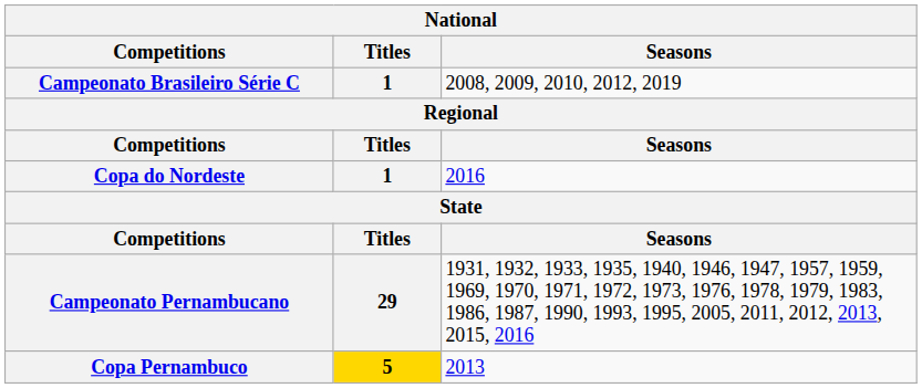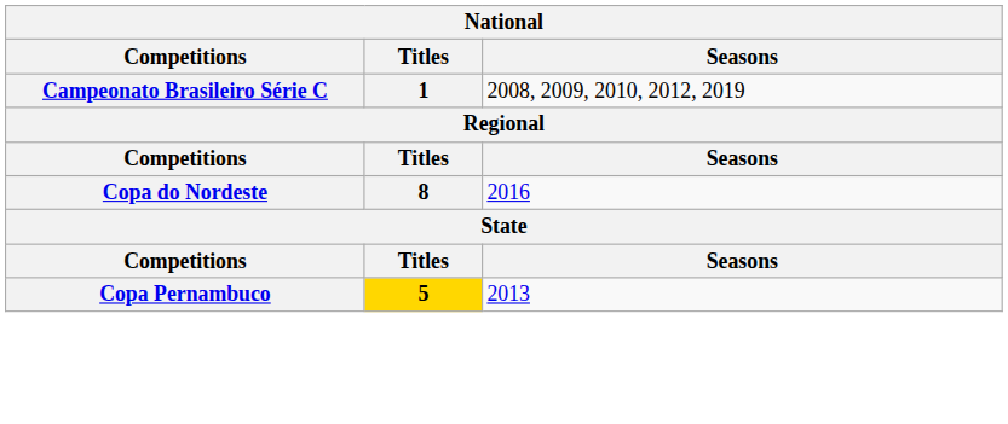Copa do Nordeste | Titles: 1 -> 8
- row: Campeonato Pernambucano | 29 | 1931, 1932, 1933, 1935, 1940, 1946, 1947, 1957, 1959, 1969, 1970, 1971, 1972, 1973, 1976, 1978, 1979, 1983, 1986, 1987, 1990, 1993, 1995, 2005, 2011, 2012, 2013, 2015, 2016
